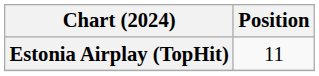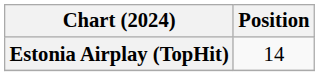Estonia Airplay (TopHit) | Position: 11 -> 14
